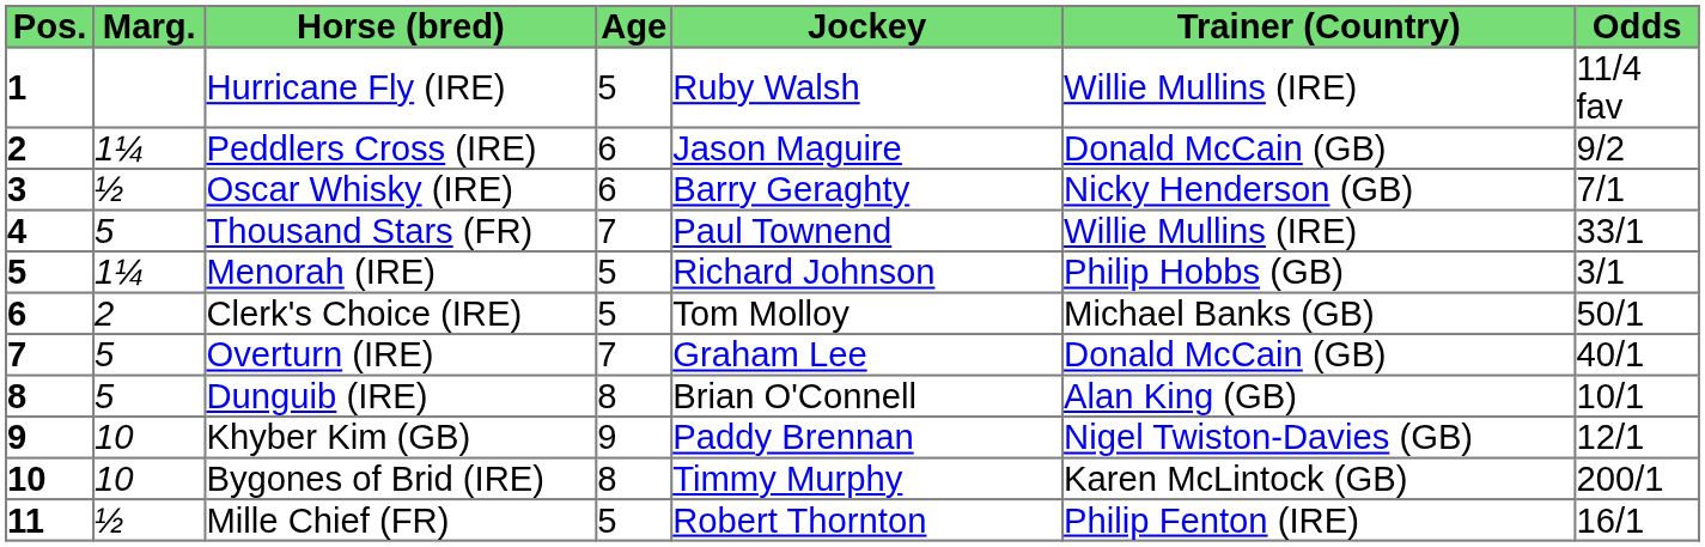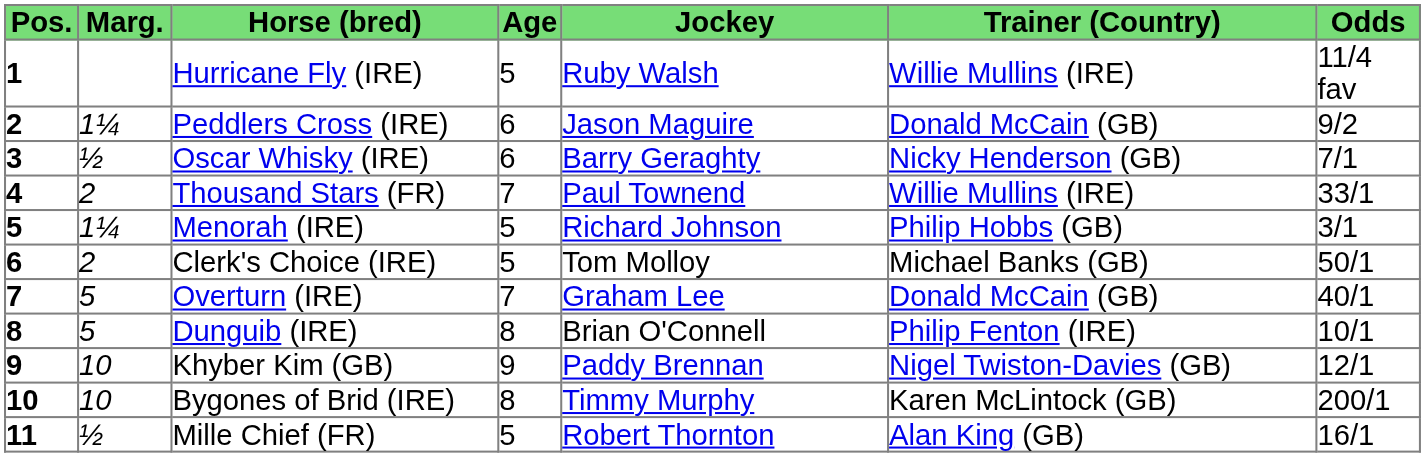Thousand Stars (FR) | Marg.: 5 -> 2
Dunguib (IRE) | Trainer (Country): Alan King (GB) -> Philip Fenton (IRE)
Mille Chief (FR) | Trainer (Country): Philip Fenton (IRE) -> Alan King (GB)
